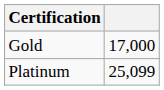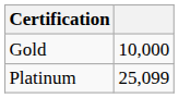Gold | column 2: 17,000 -> 10,000
